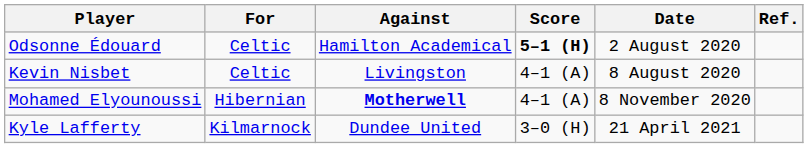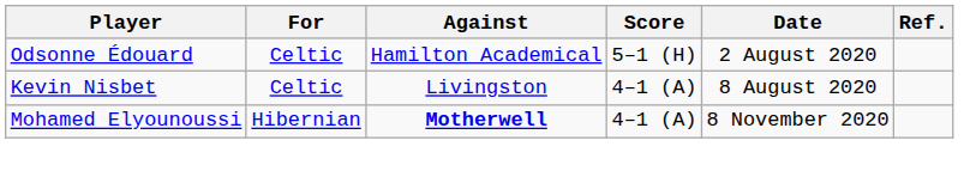Odsonne Édouard | Score: bold -> normal
- row: Kyle Lafferty | Kilmarnock | Dundee United | 3–0 (H) | 21 April 2021
